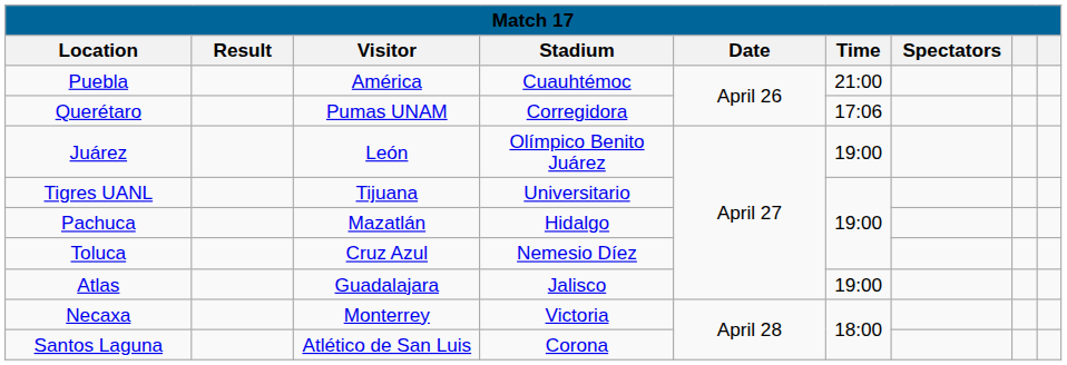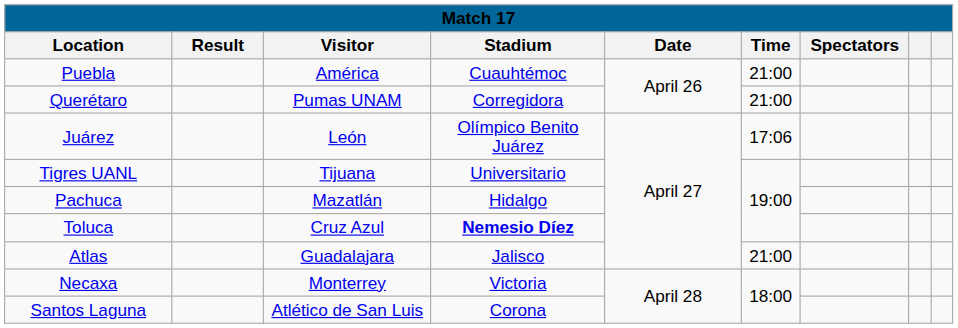Querétaro | Time: 17:06 -> 21:00
Juárez | Time: 19:00 -> 17:06
Toluca | Stadium: normal -> bold
Atlas | Time: 19:00 -> 21:00
